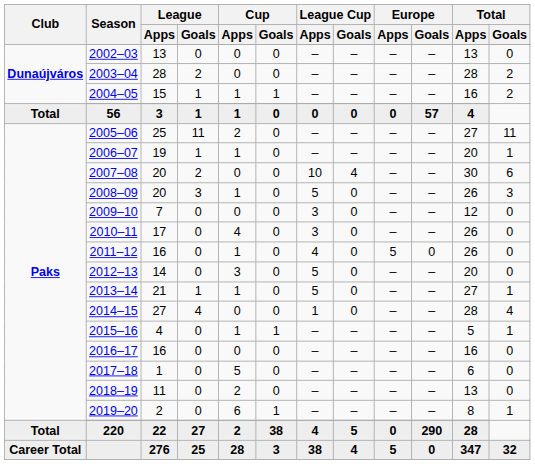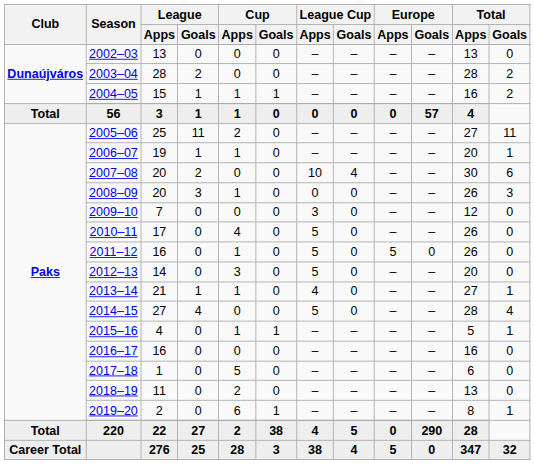2008–09 | League Cup / Apps: 5 -> 0
2010–11 | League Cup / Apps: 3 -> 5
2011–12 | League Cup / Apps: 4 -> 5
2013–14 | League Cup / Apps: 5 -> 4
2014–15 | League Cup / Apps: 1 -> 5
